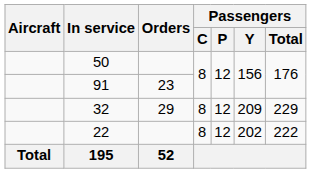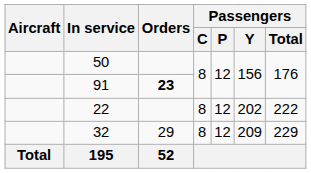91 | Orders: normal -> bold
rows swapped: 22 <-> 32
